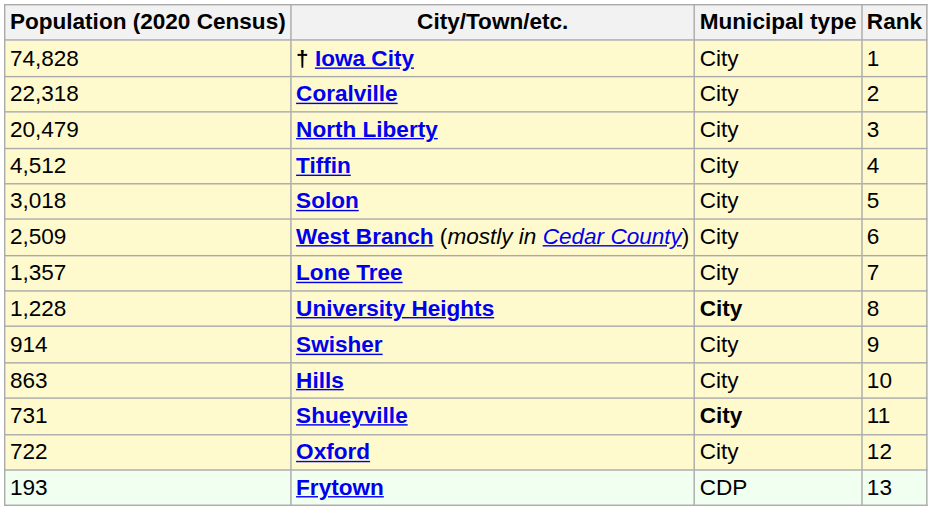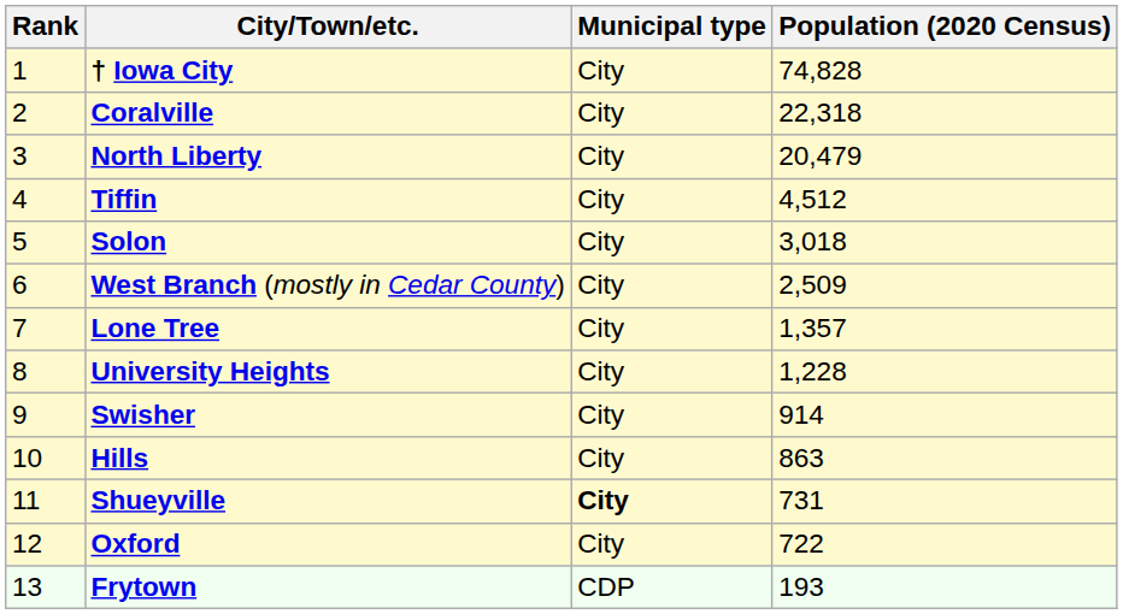columns swapped: Rank <-> Population (2020 Census)
University Heights | Municipal type: bold -> normal
